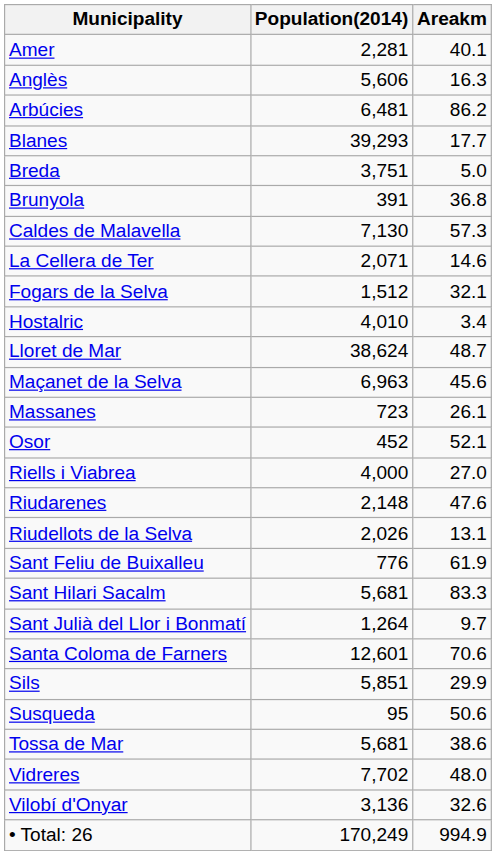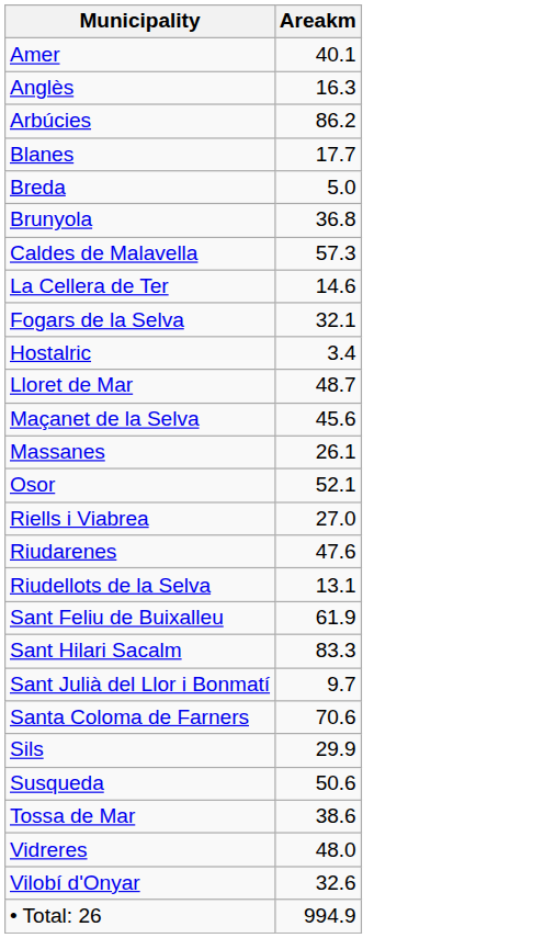- column: Population(2014) | 2,281 | 5,606 | 6,481 | 39,293 | 3,751 | 391 | 7,130 | 2,071 | 1,512 | 4,010 | 38,624 | 6,963 | 723 | 452 | 4,000 | 2,148 | 2,026 | 776 | 5,681 | 1,264 | 12,601 | 5,851 | 95 | 5,681 | 7,702 | 3,136 | 170,249
